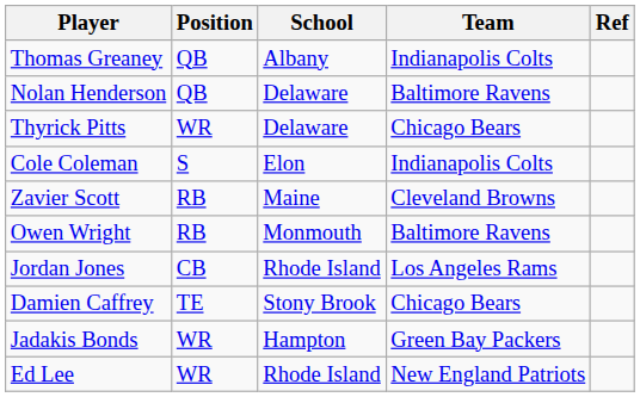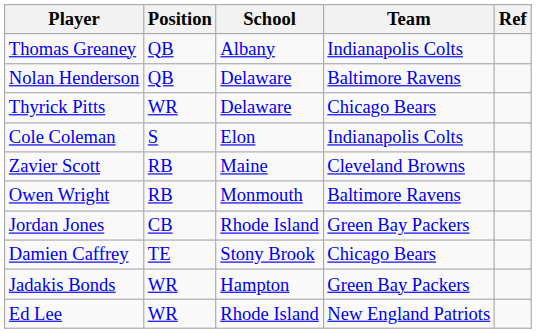Jordan Jones | Team: Los Angeles Rams -> Green Bay Packers
